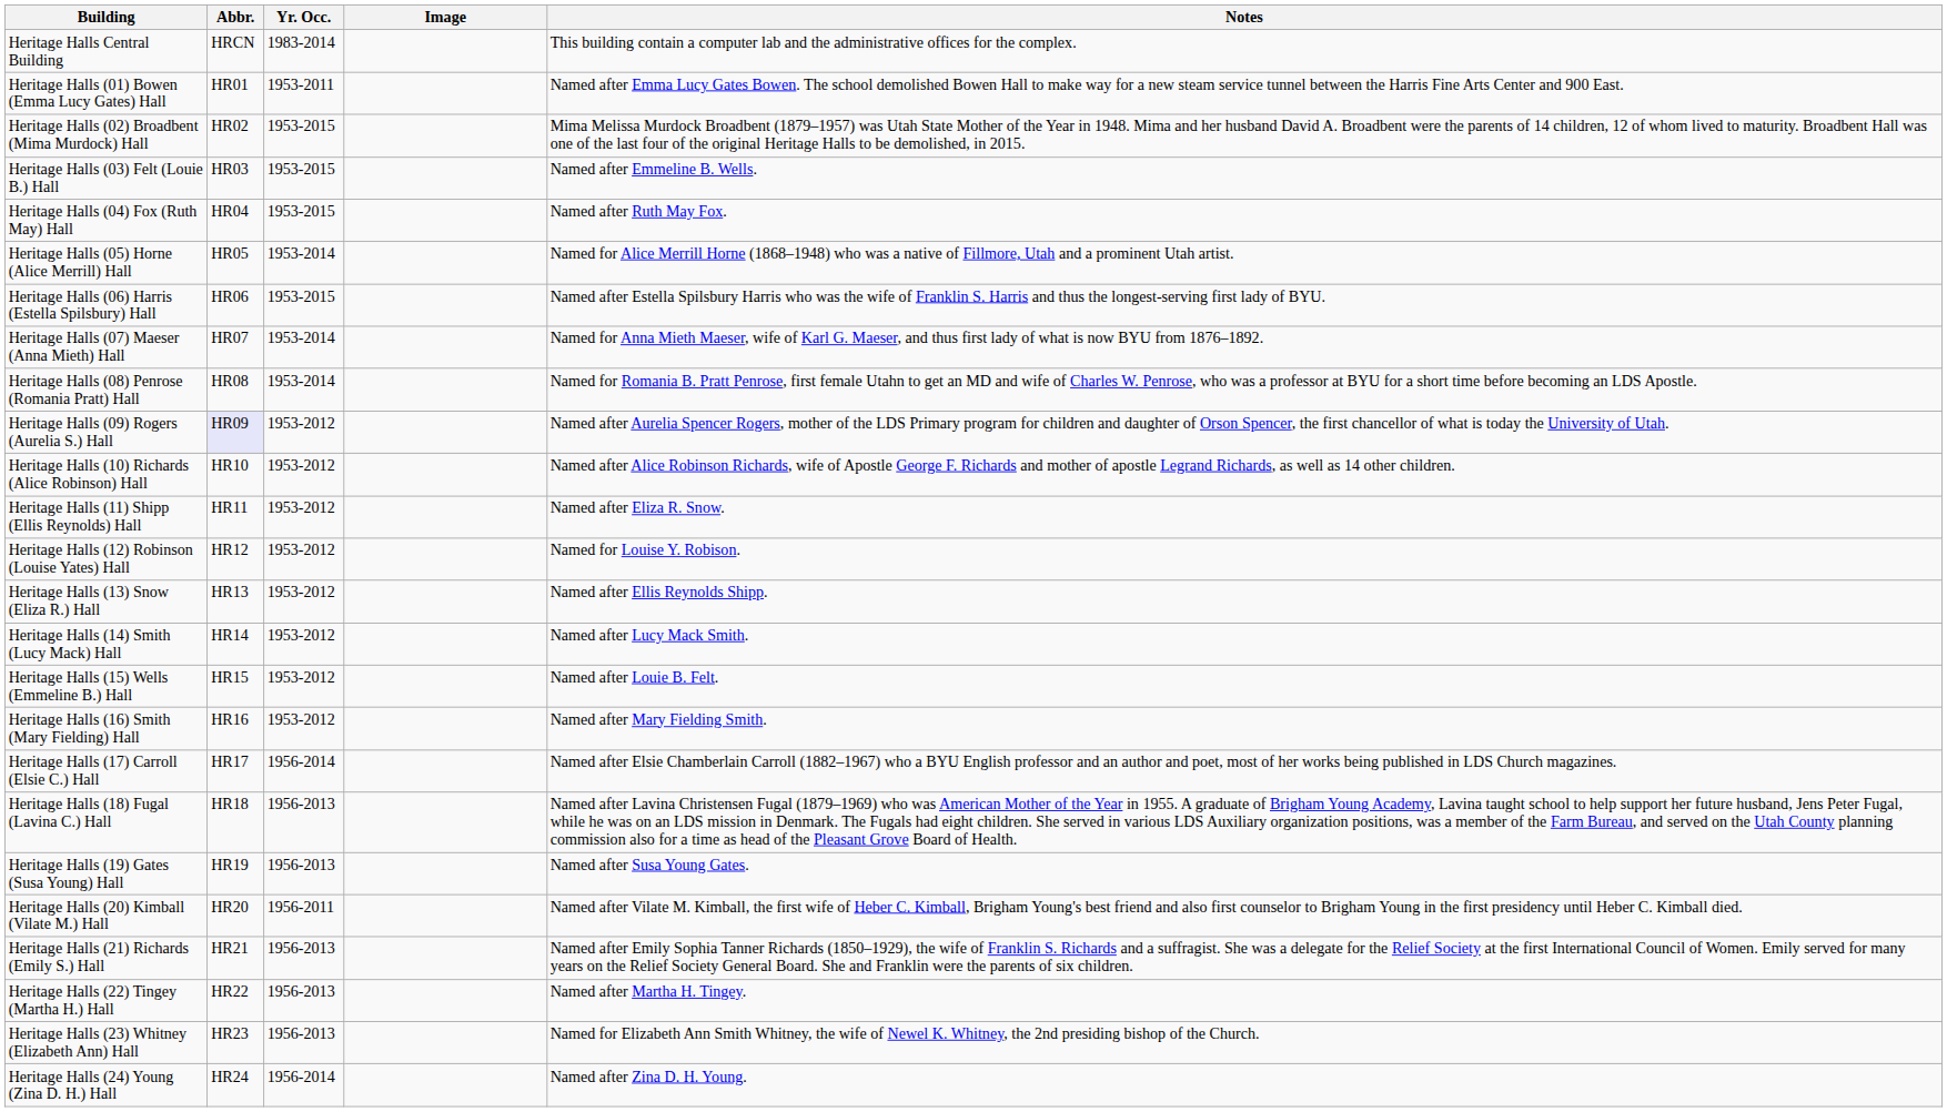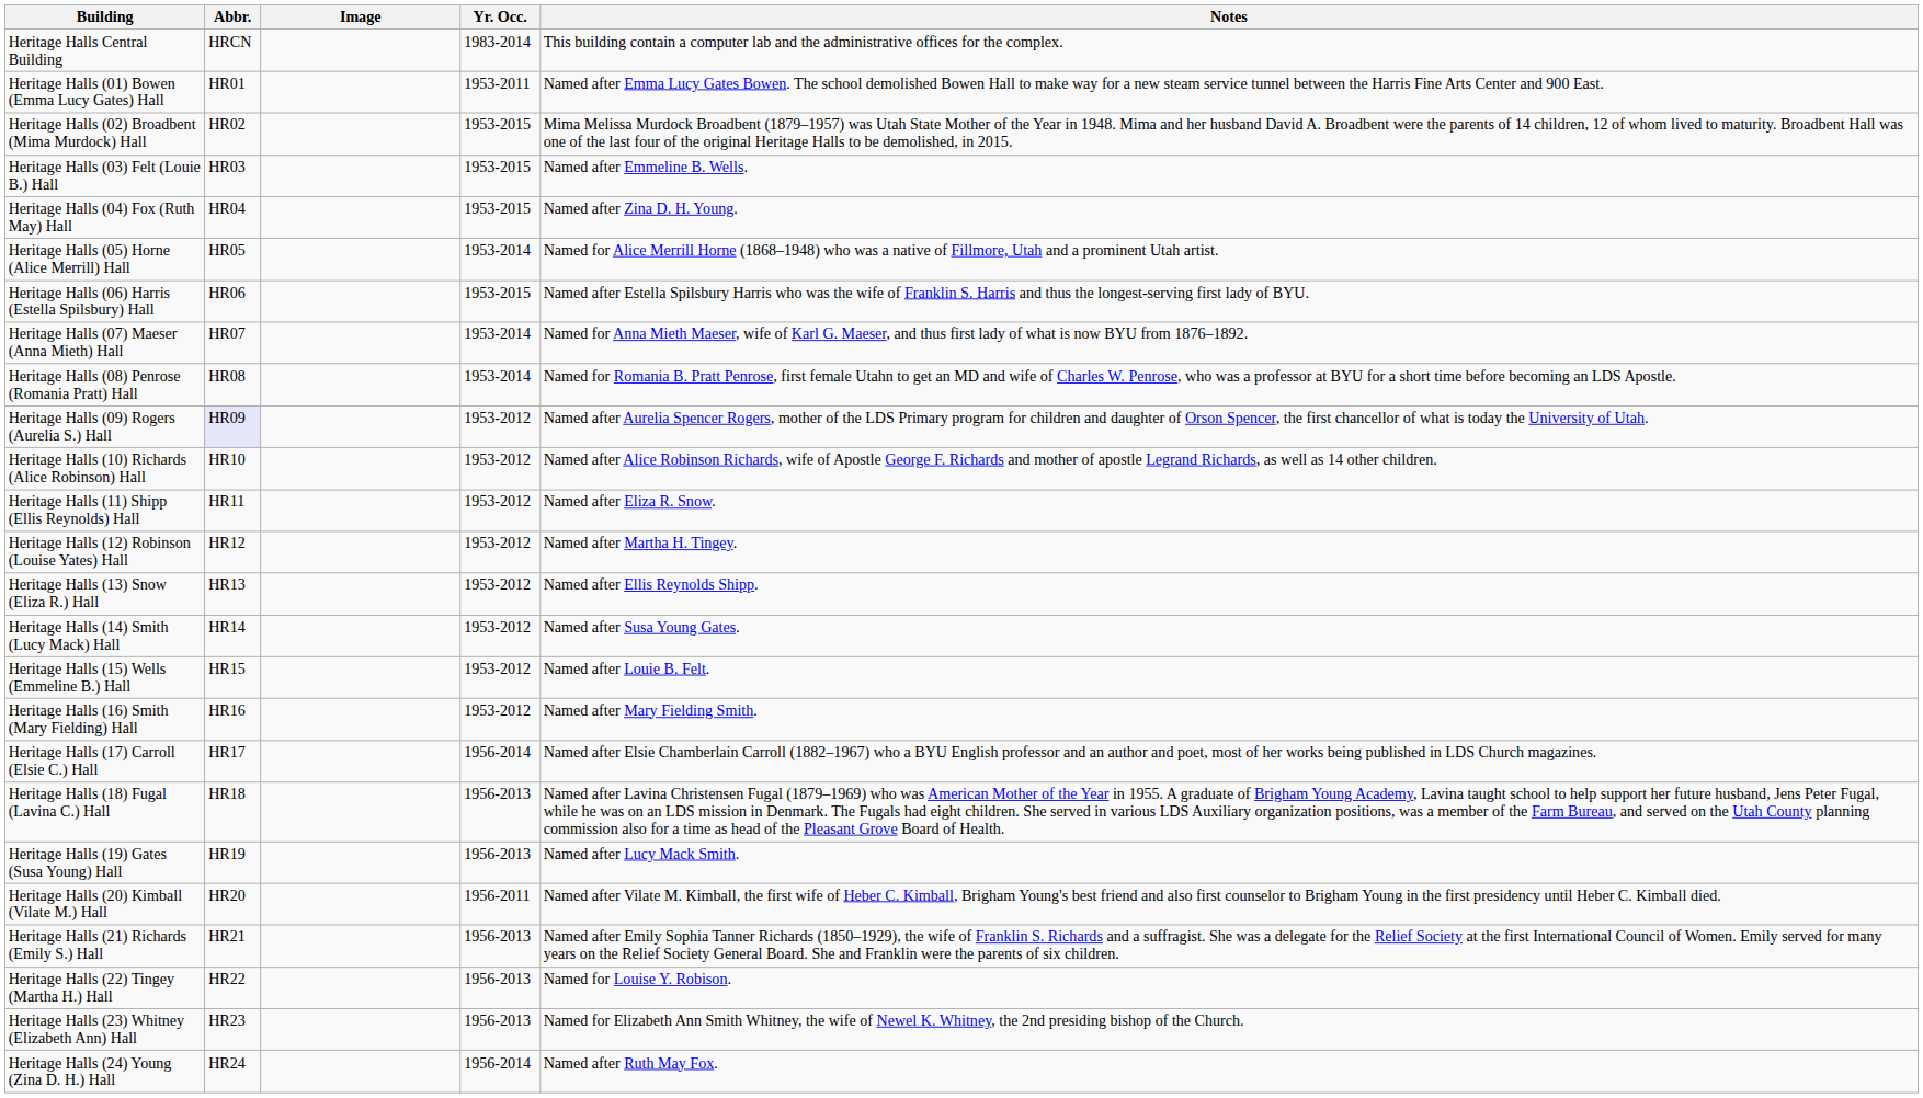columns swapped: Image <-> Yr. Occ.
Heritage Halls (04) Fox (Ruth May) Hall | Notes: Named after Ruth May Fox. -> Named after Zina D. H. Young.
Heritage Halls (12) Robinson (Louise Yates) Hall | Notes: Named for Louise Y. Robison. -> Named after Martha H. Tingey.
Heritage Halls (14) Smith (Lucy Mack) Hall | Notes: Named after Lucy Mack Smith. -> Named after Susa Young Gates.
Heritage Halls (19) Gates (Susa Young) Hall | Notes: Named after Susa Young Gates. -> Named after Lucy Mack Smith.
Heritage Halls (22) Tingey (Martha H.) Hall | Notes: Named after Martha H. Tingey. -> Named for Louise Y. Robison.
Heritage Halls (24) Young (Zina D. H.) Hall | Notes: Named after Zina D. H. Young. -> Named after Ruth May Fox.
